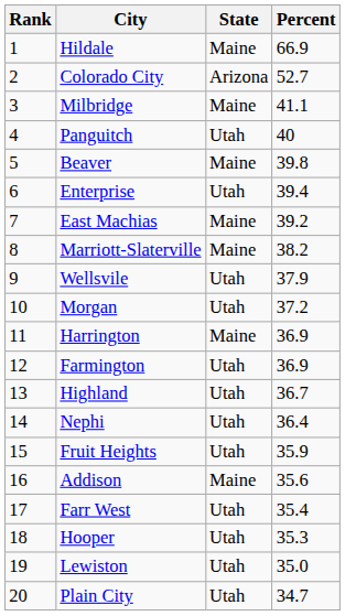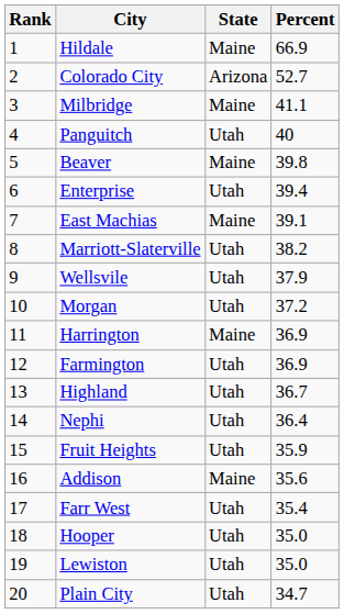East Machias | Percent: 39.2 -> 39.1
Marriott-Slaterville | State: Maine -> Utah
Hooper | Percent: 35.3 -> 35.0
